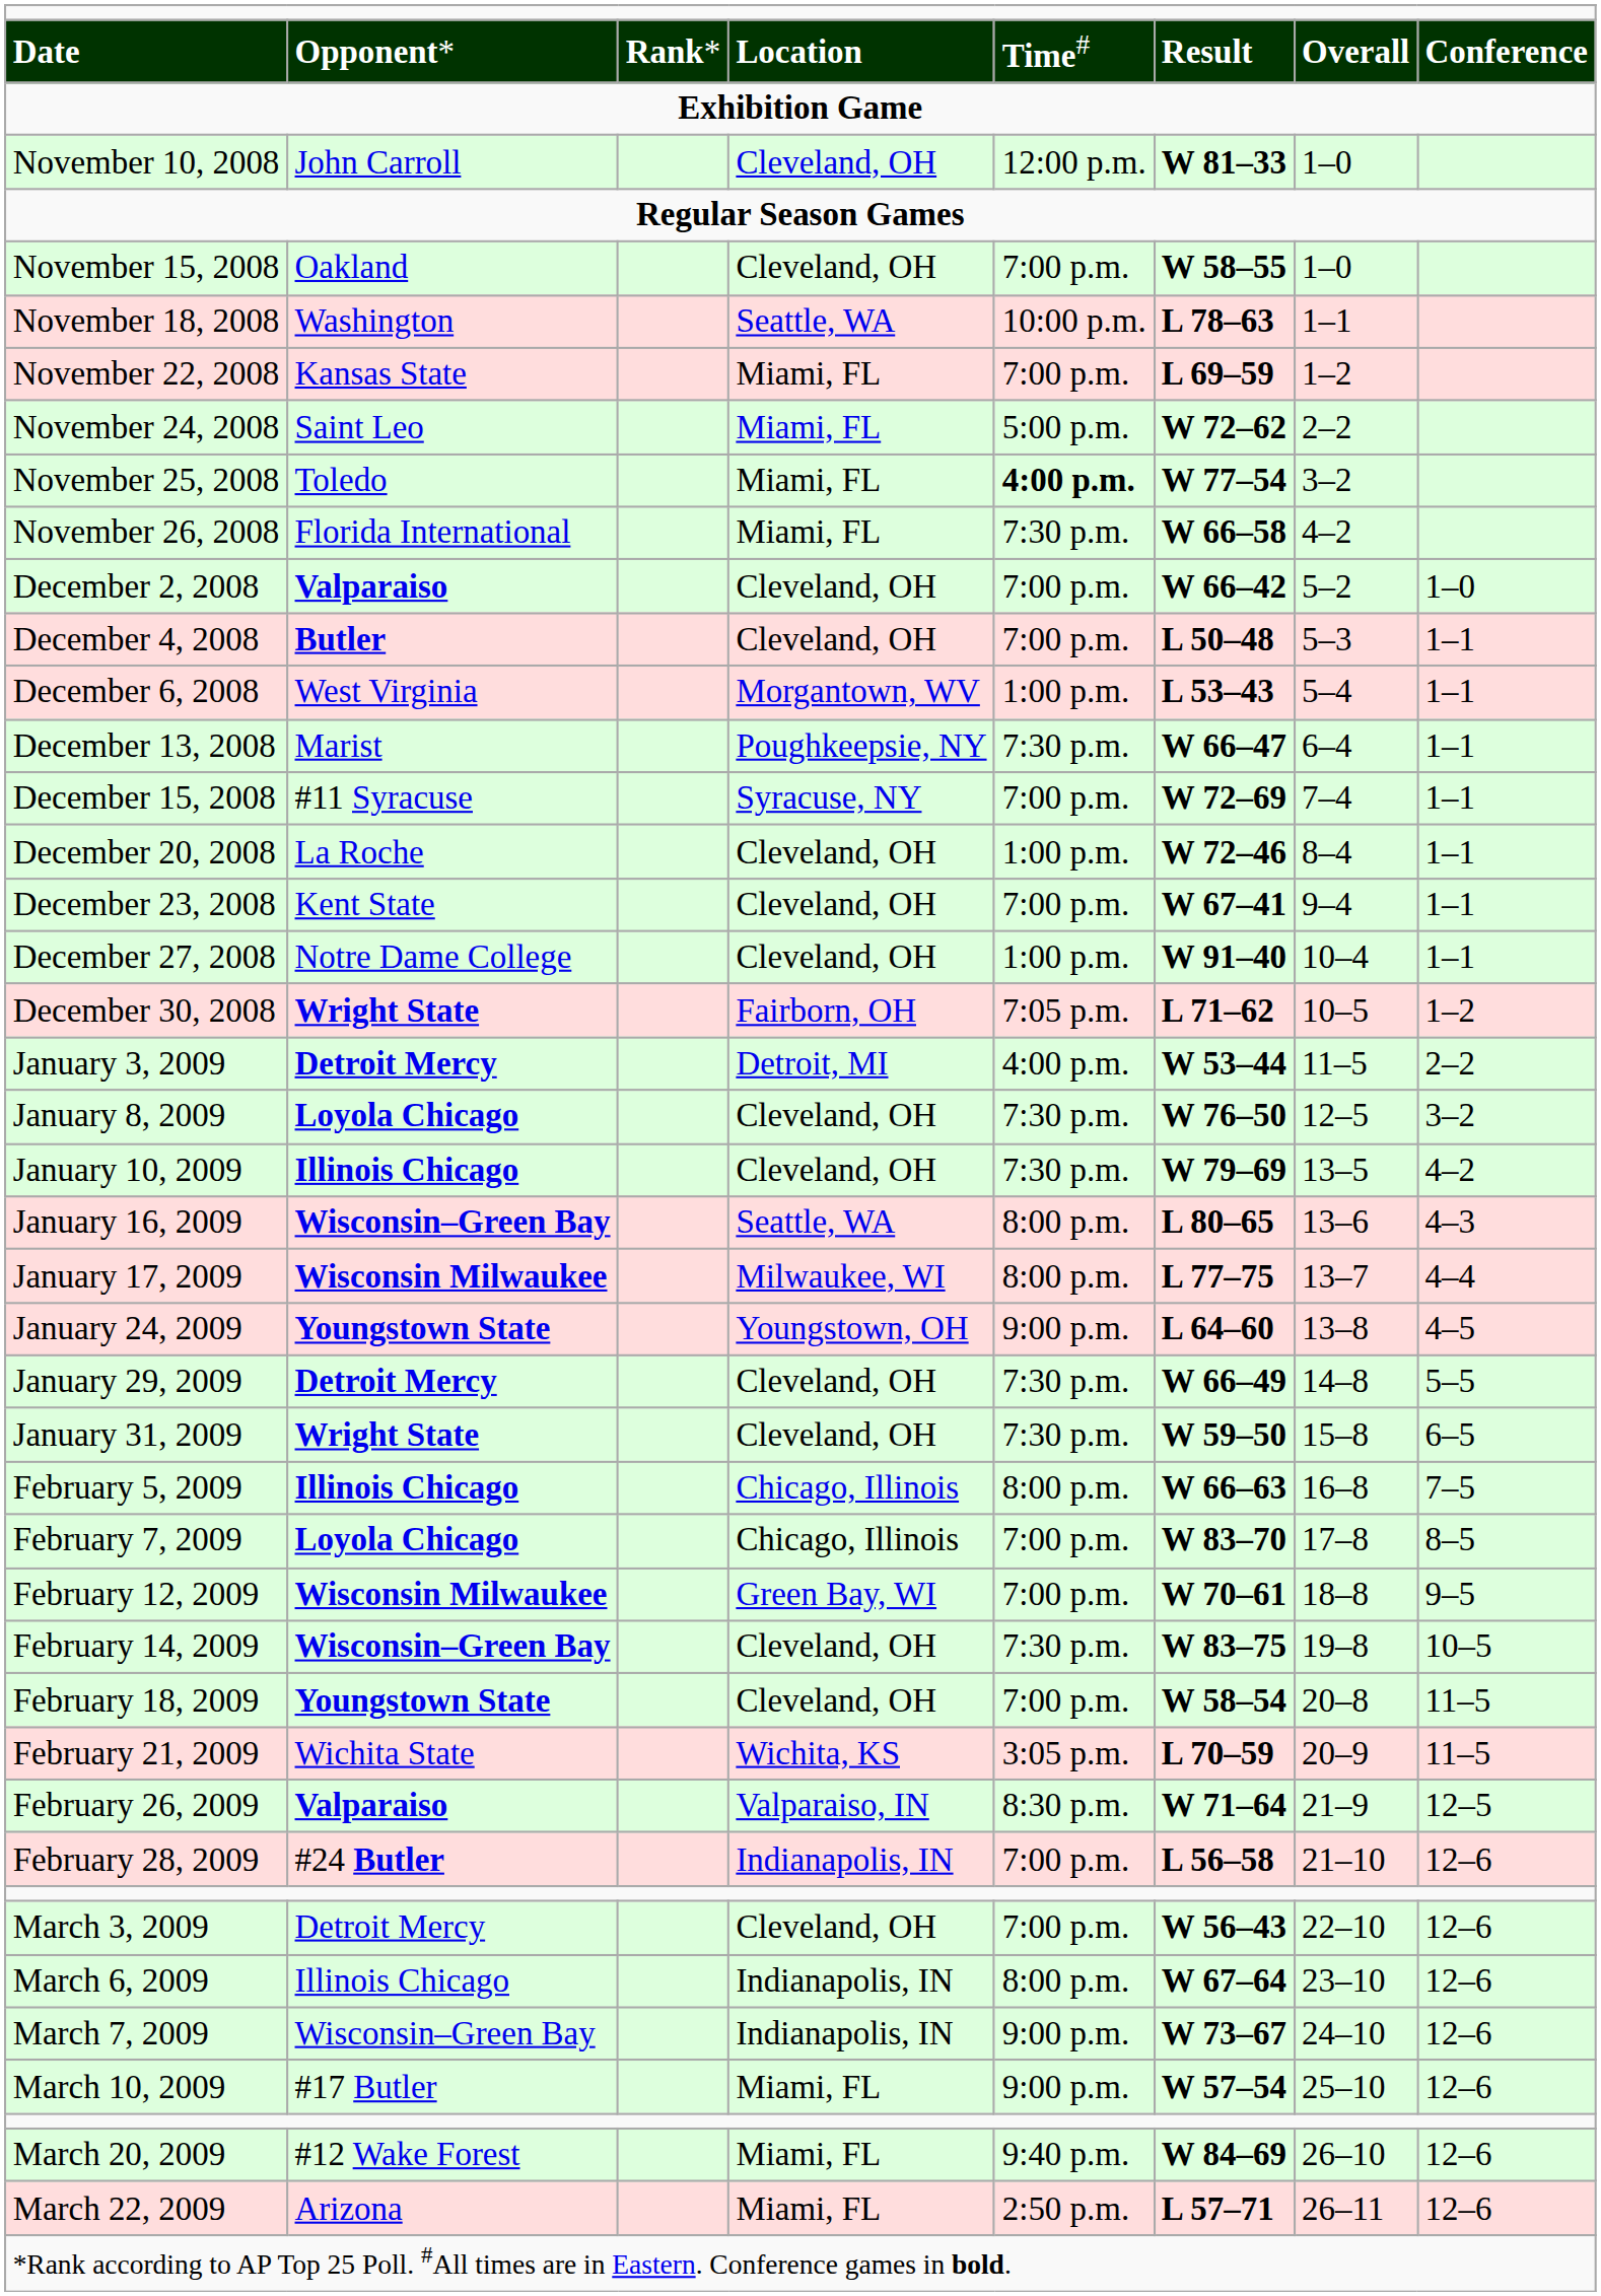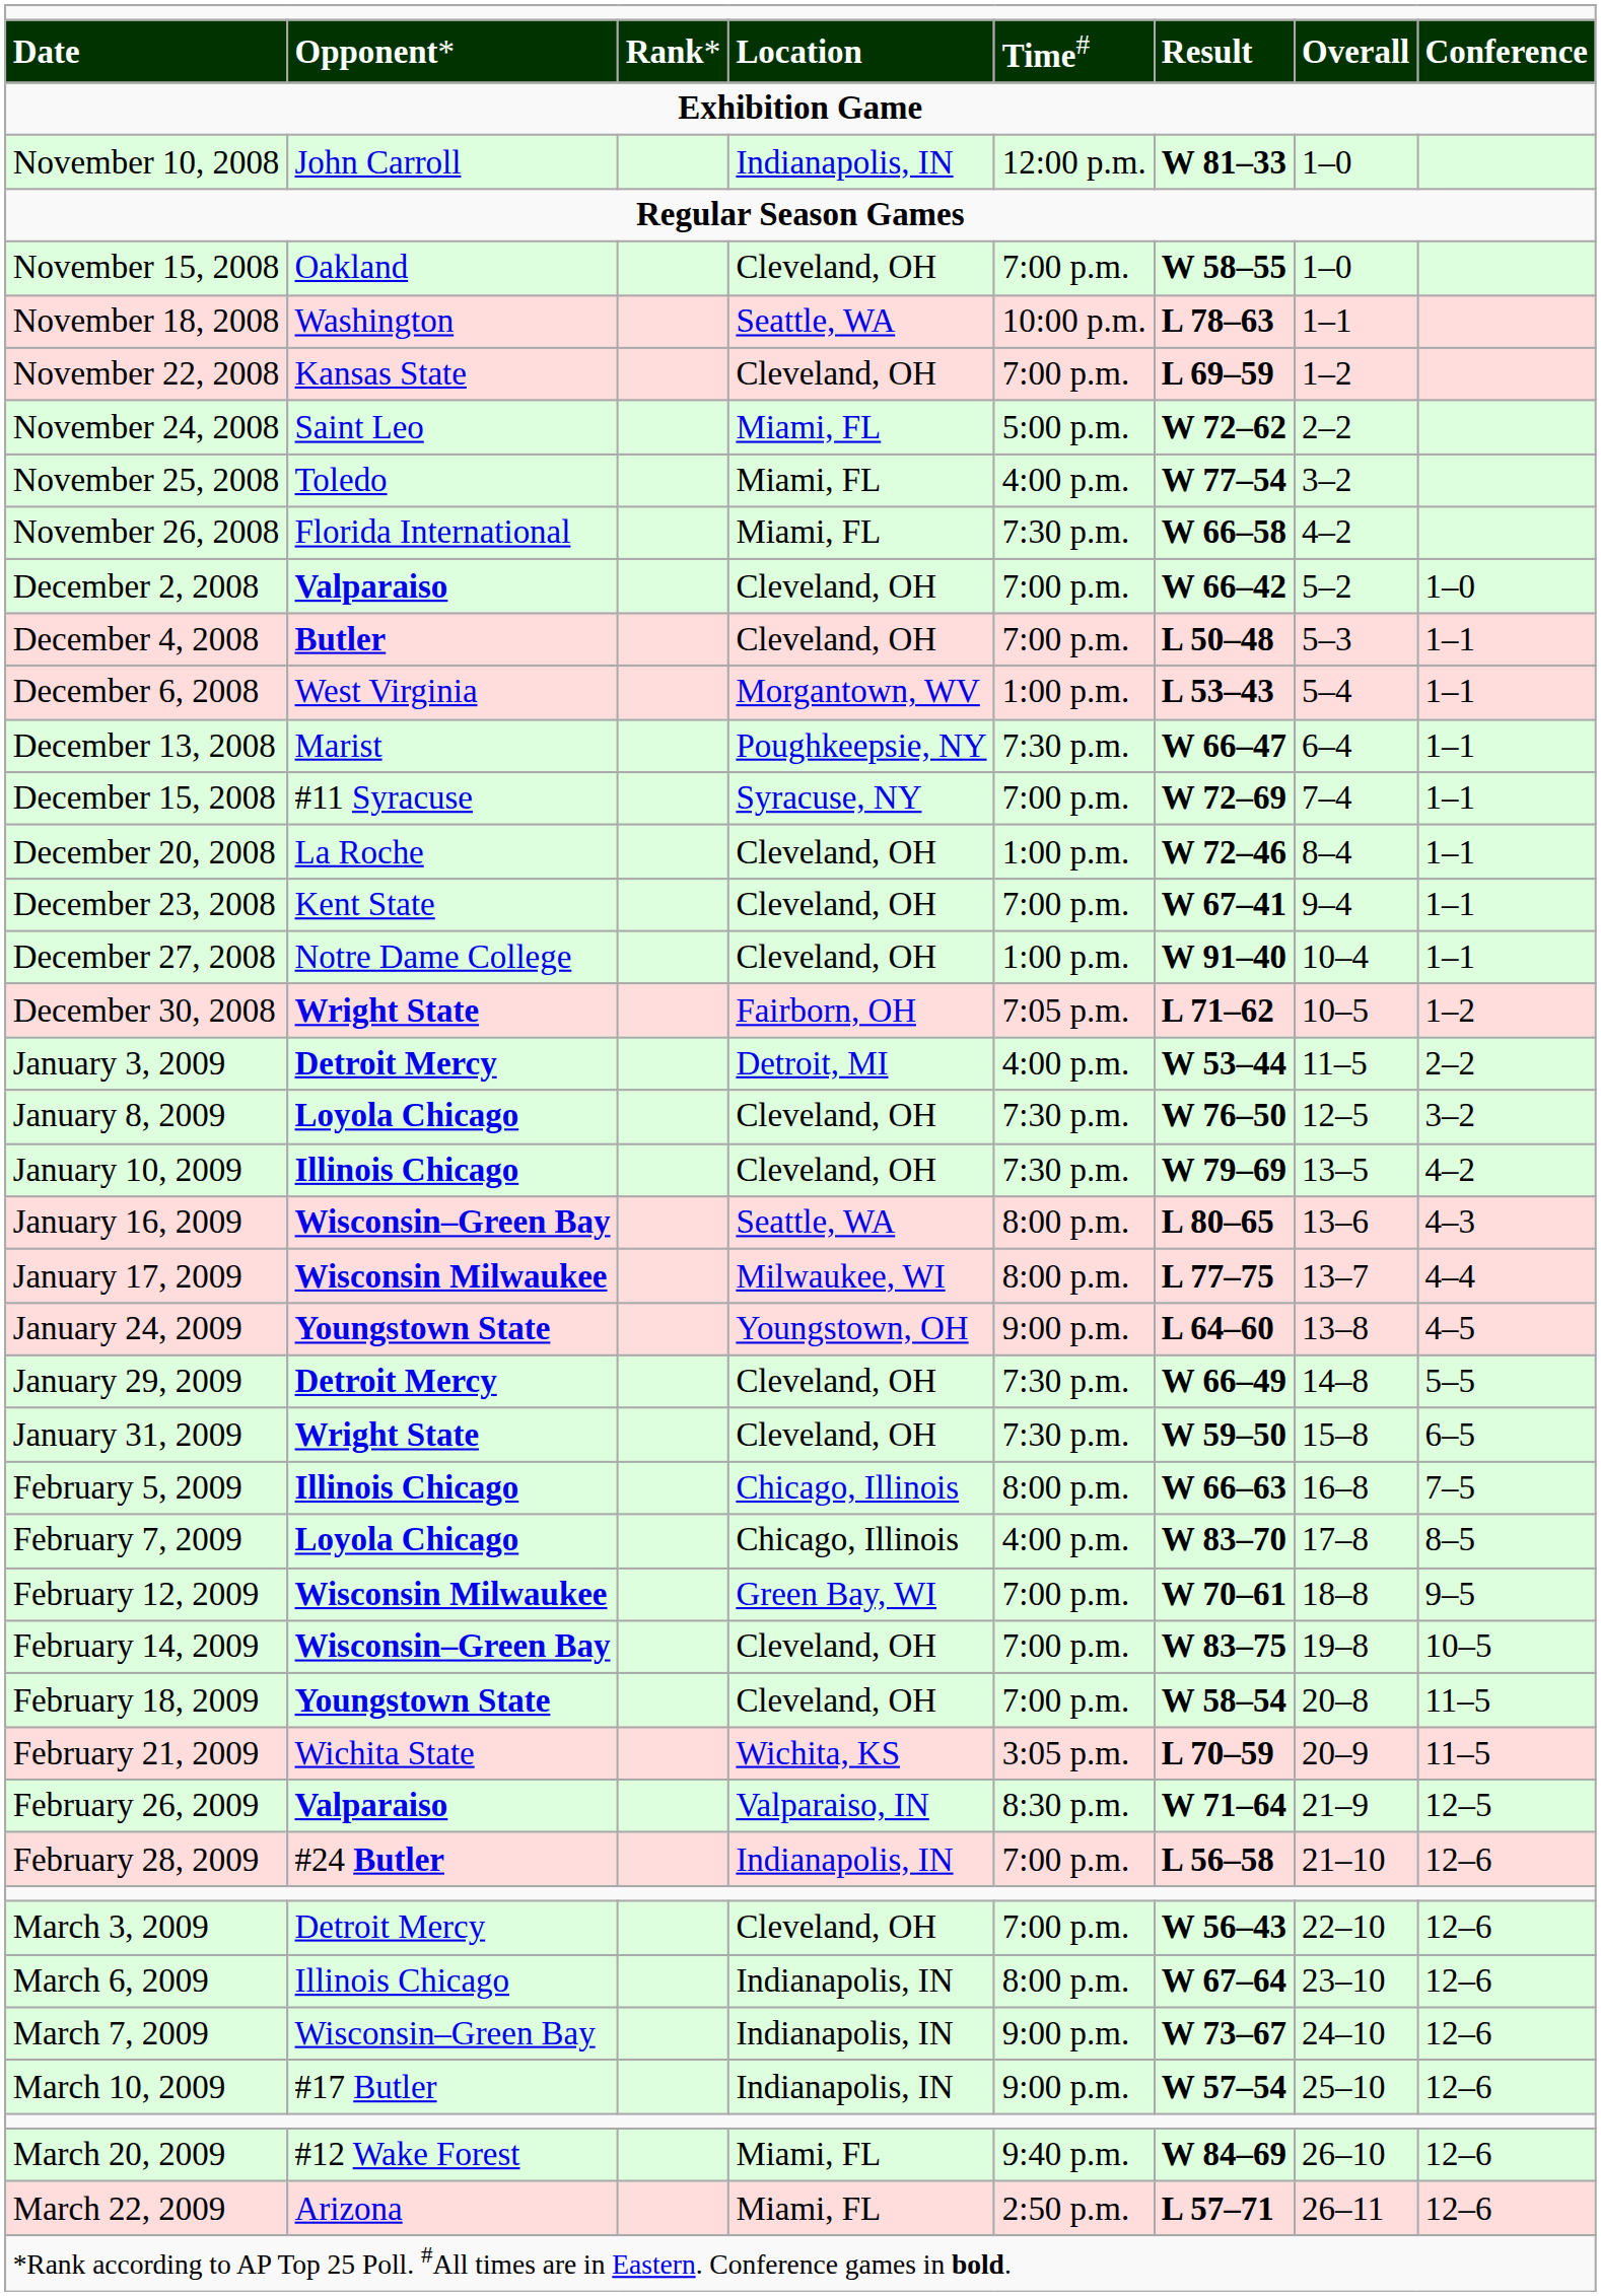November 10, 2008 | column 4: Cleveland, OH -> Indianapolis, IN
November 22, 2008 | column 4: Miami, FL -> Cleveland, OH
November 25, 2008 | column 5: bold -> normal
February 7, 2009 | column 5: 7:00 p.m. -> 4:00 p.m.
February 14, 2009 | column 5: 7:30 p.m. -> 7:00 p.m.
March 10, 2009 | column 4: Miami, FL -> Indianapolis, IN
